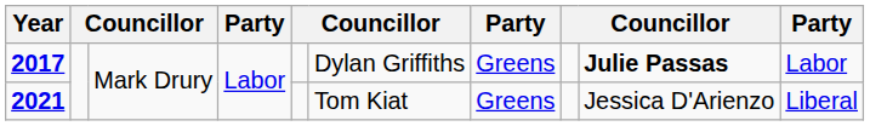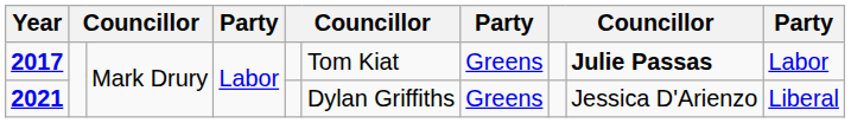2017 | column 6: Dylan Griffiths -> Tom Kiat
2021 | column 6: Tom Kiat -> Dylan Griffiths
